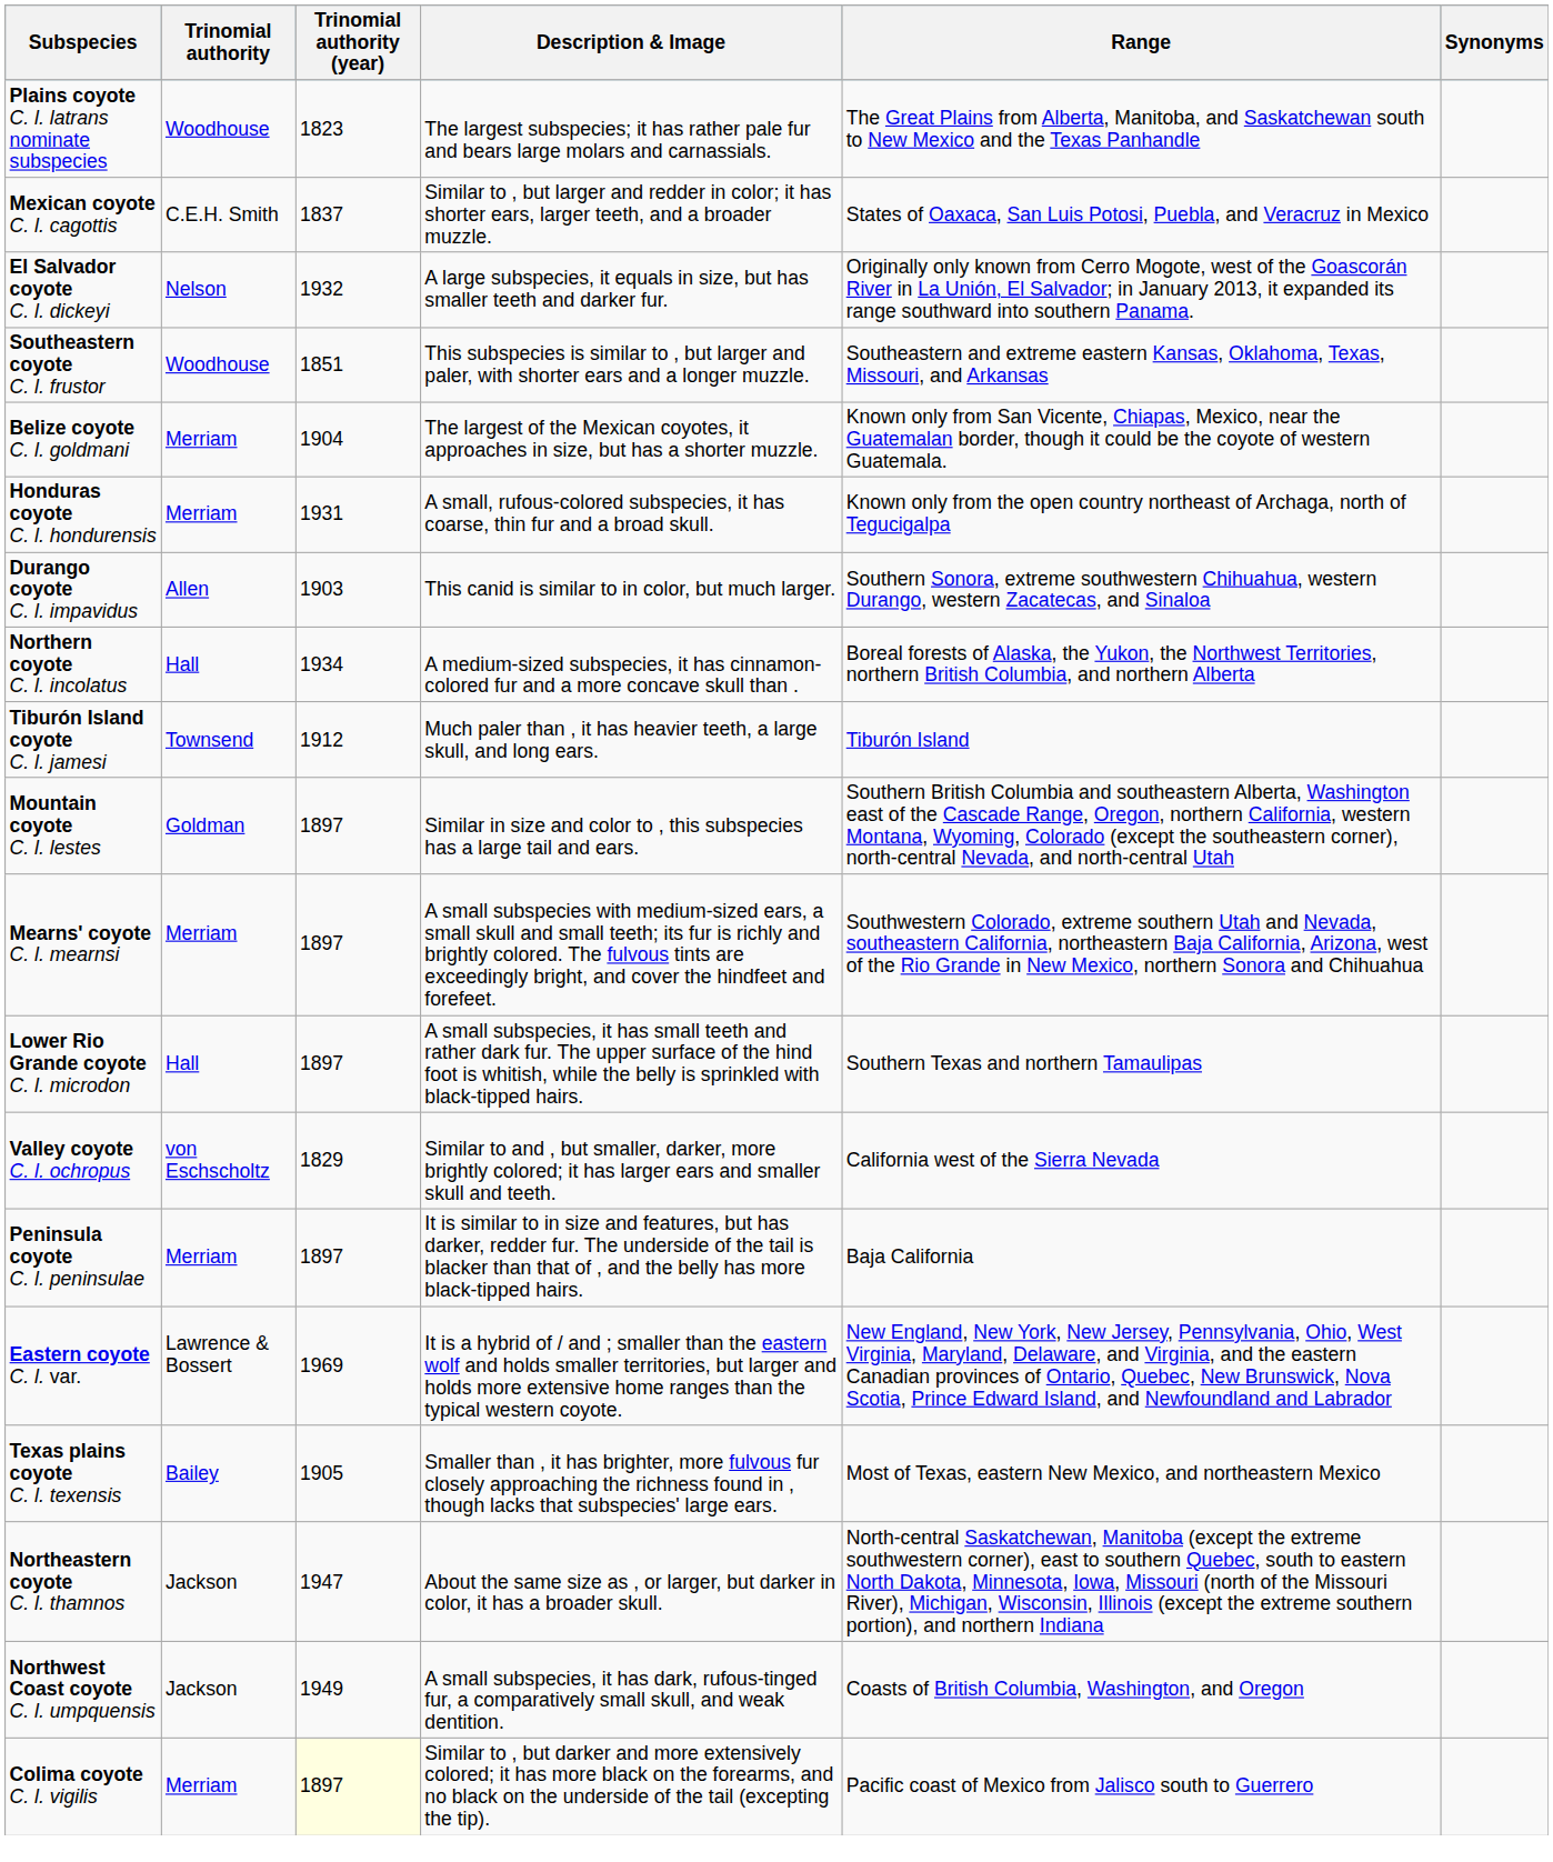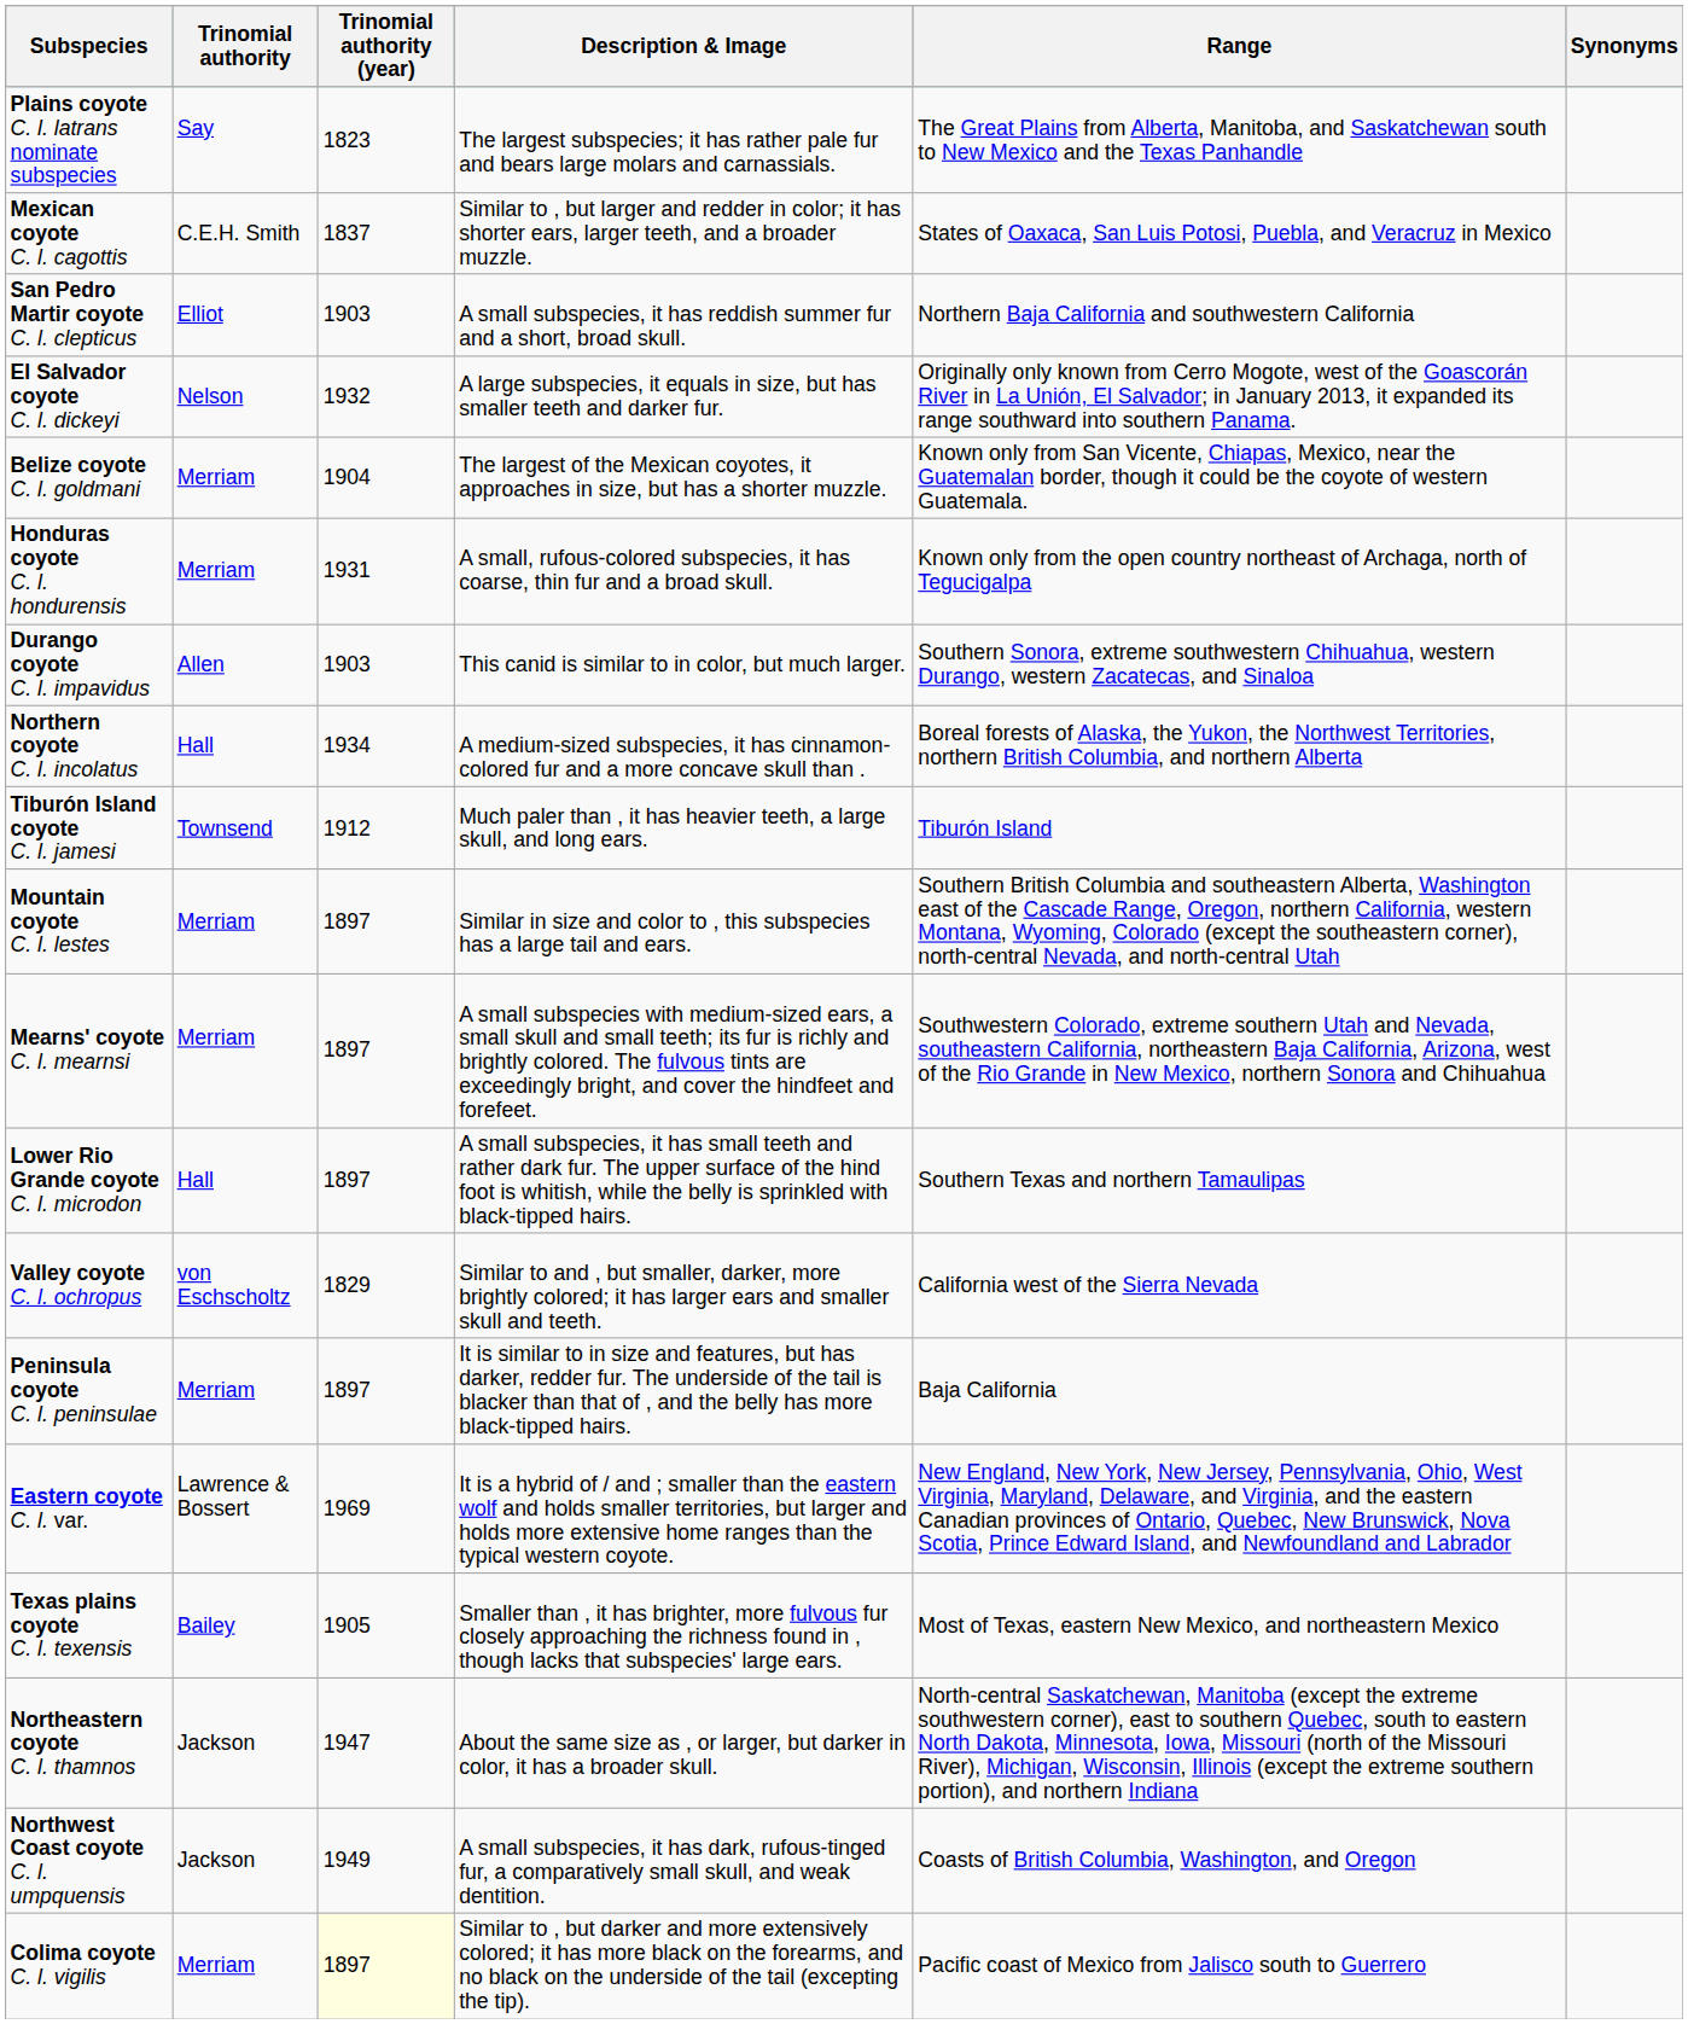Plains coyote C. l. latrans nominate subspecies | Trinomial authority: Woodhouse -> Say
+ row: San Pedro Martir coyote C. l. clepticus | Elliot | 1903 | A small subspecies, it has reddish summer fur and a short, broad skull. | Northern Baja California and southwestern California
- row: Southeastern coyote C. l. frustor | Woodhouse | 1851 | This subspecies is similar to , but larger and paler, with shorter ears and a longer muzzle. | Southeastern and extreme eastern Kansas, Oklahoma, Texas, Missouri, and Arkansas
Mountain coyote C. l. lestes | Trinomial authority: Goldman -> Merriam
